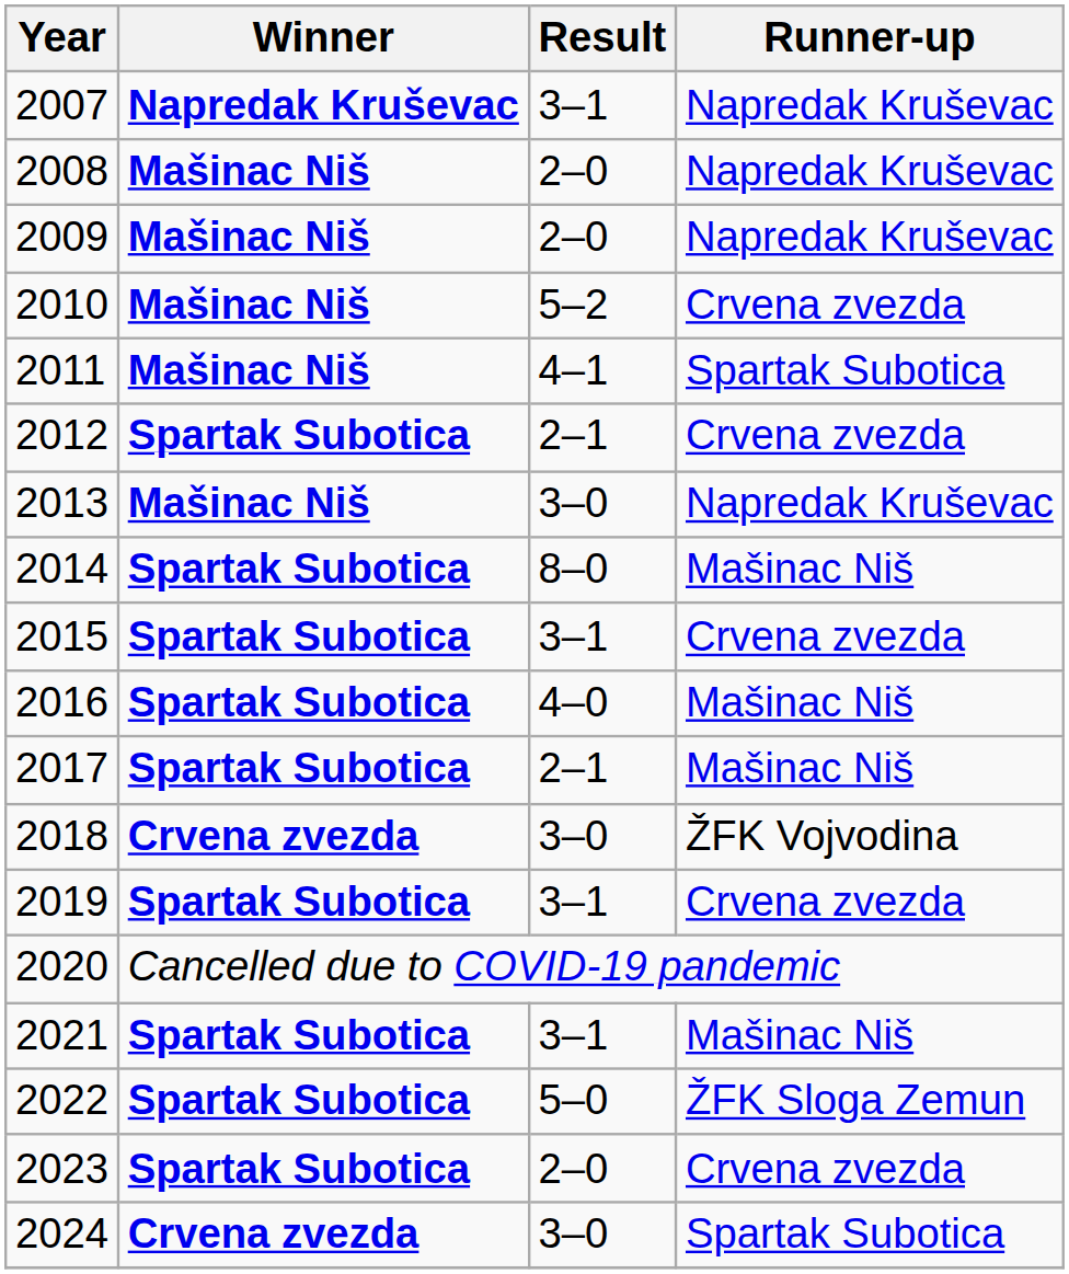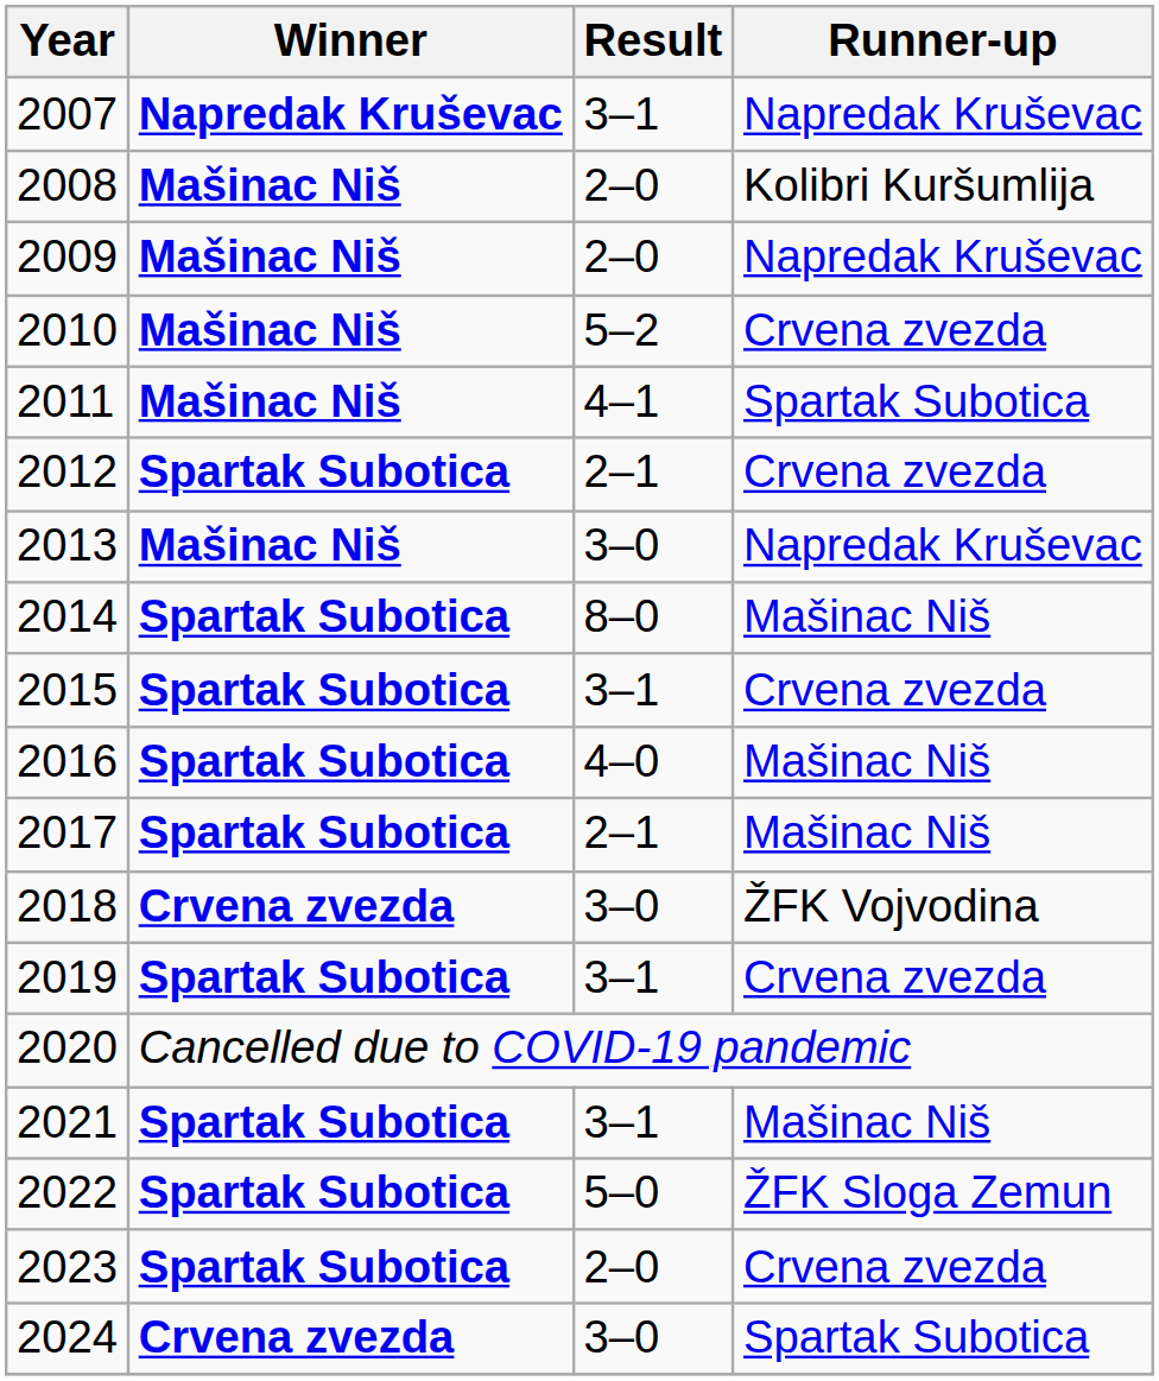2008 | Runner-up: Napredak Kruševac -> Kolibri Kuršumlija
